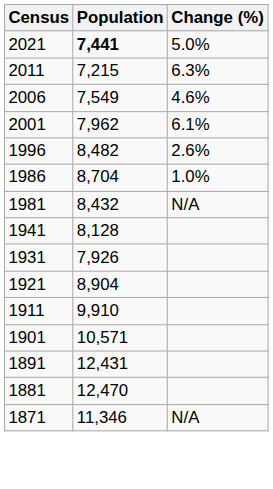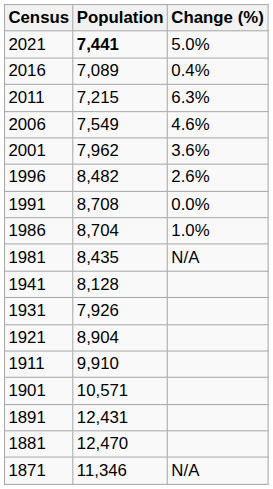+ row: 2016 | 7,089 | 0.4%
2001 | Change (%): 6.1% -> 3.6%
+ row: 1991 | 8,708 | 0.0%
1981 | Population: 8,432 -> 8,435
